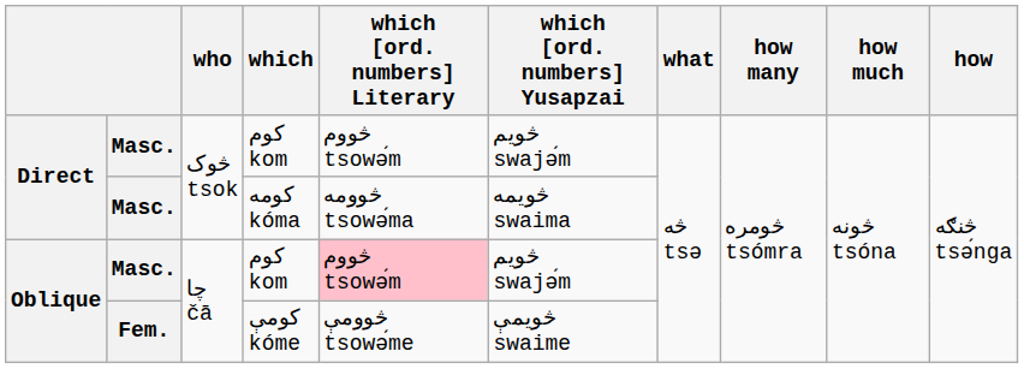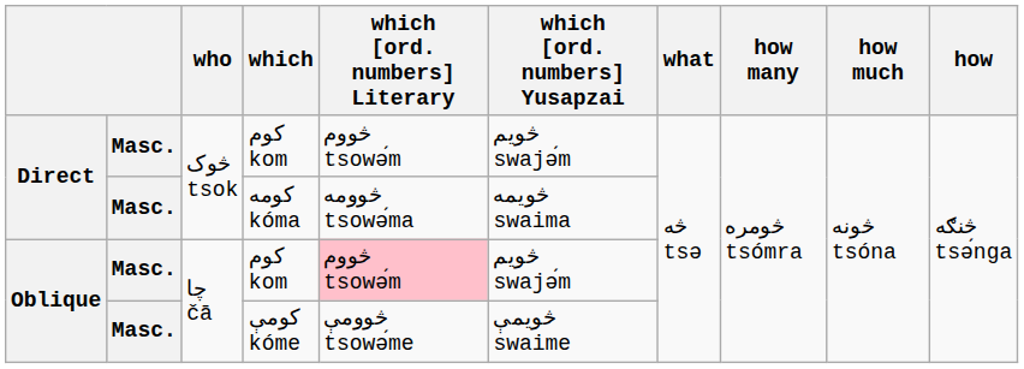کومې kóme | column 2: Fem. -> Masc.
